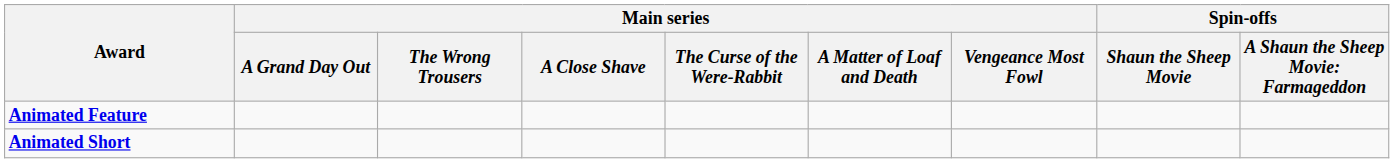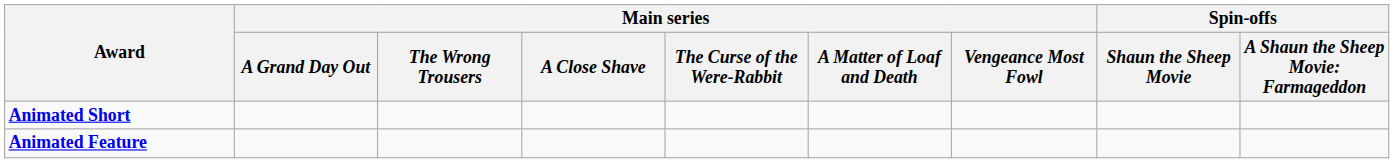rows swapped: Animated Short <-> Animated Feature
